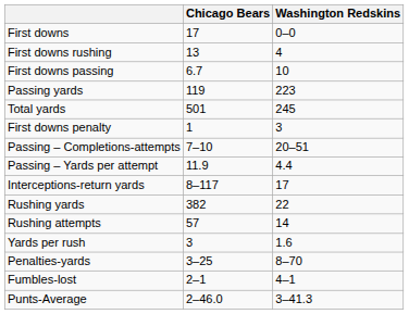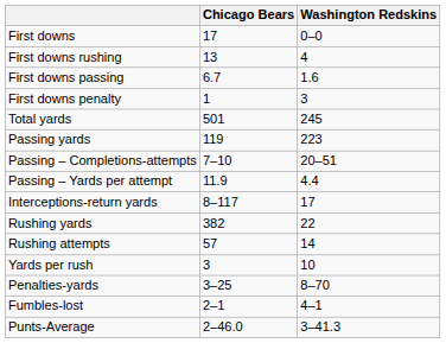First downs passing | Washington Redskins: 10 -> 1.6
rows swapped: First downs penalty <-> Passing yards
Yards per rush | Washington Redskins: 1.6 -> 10
